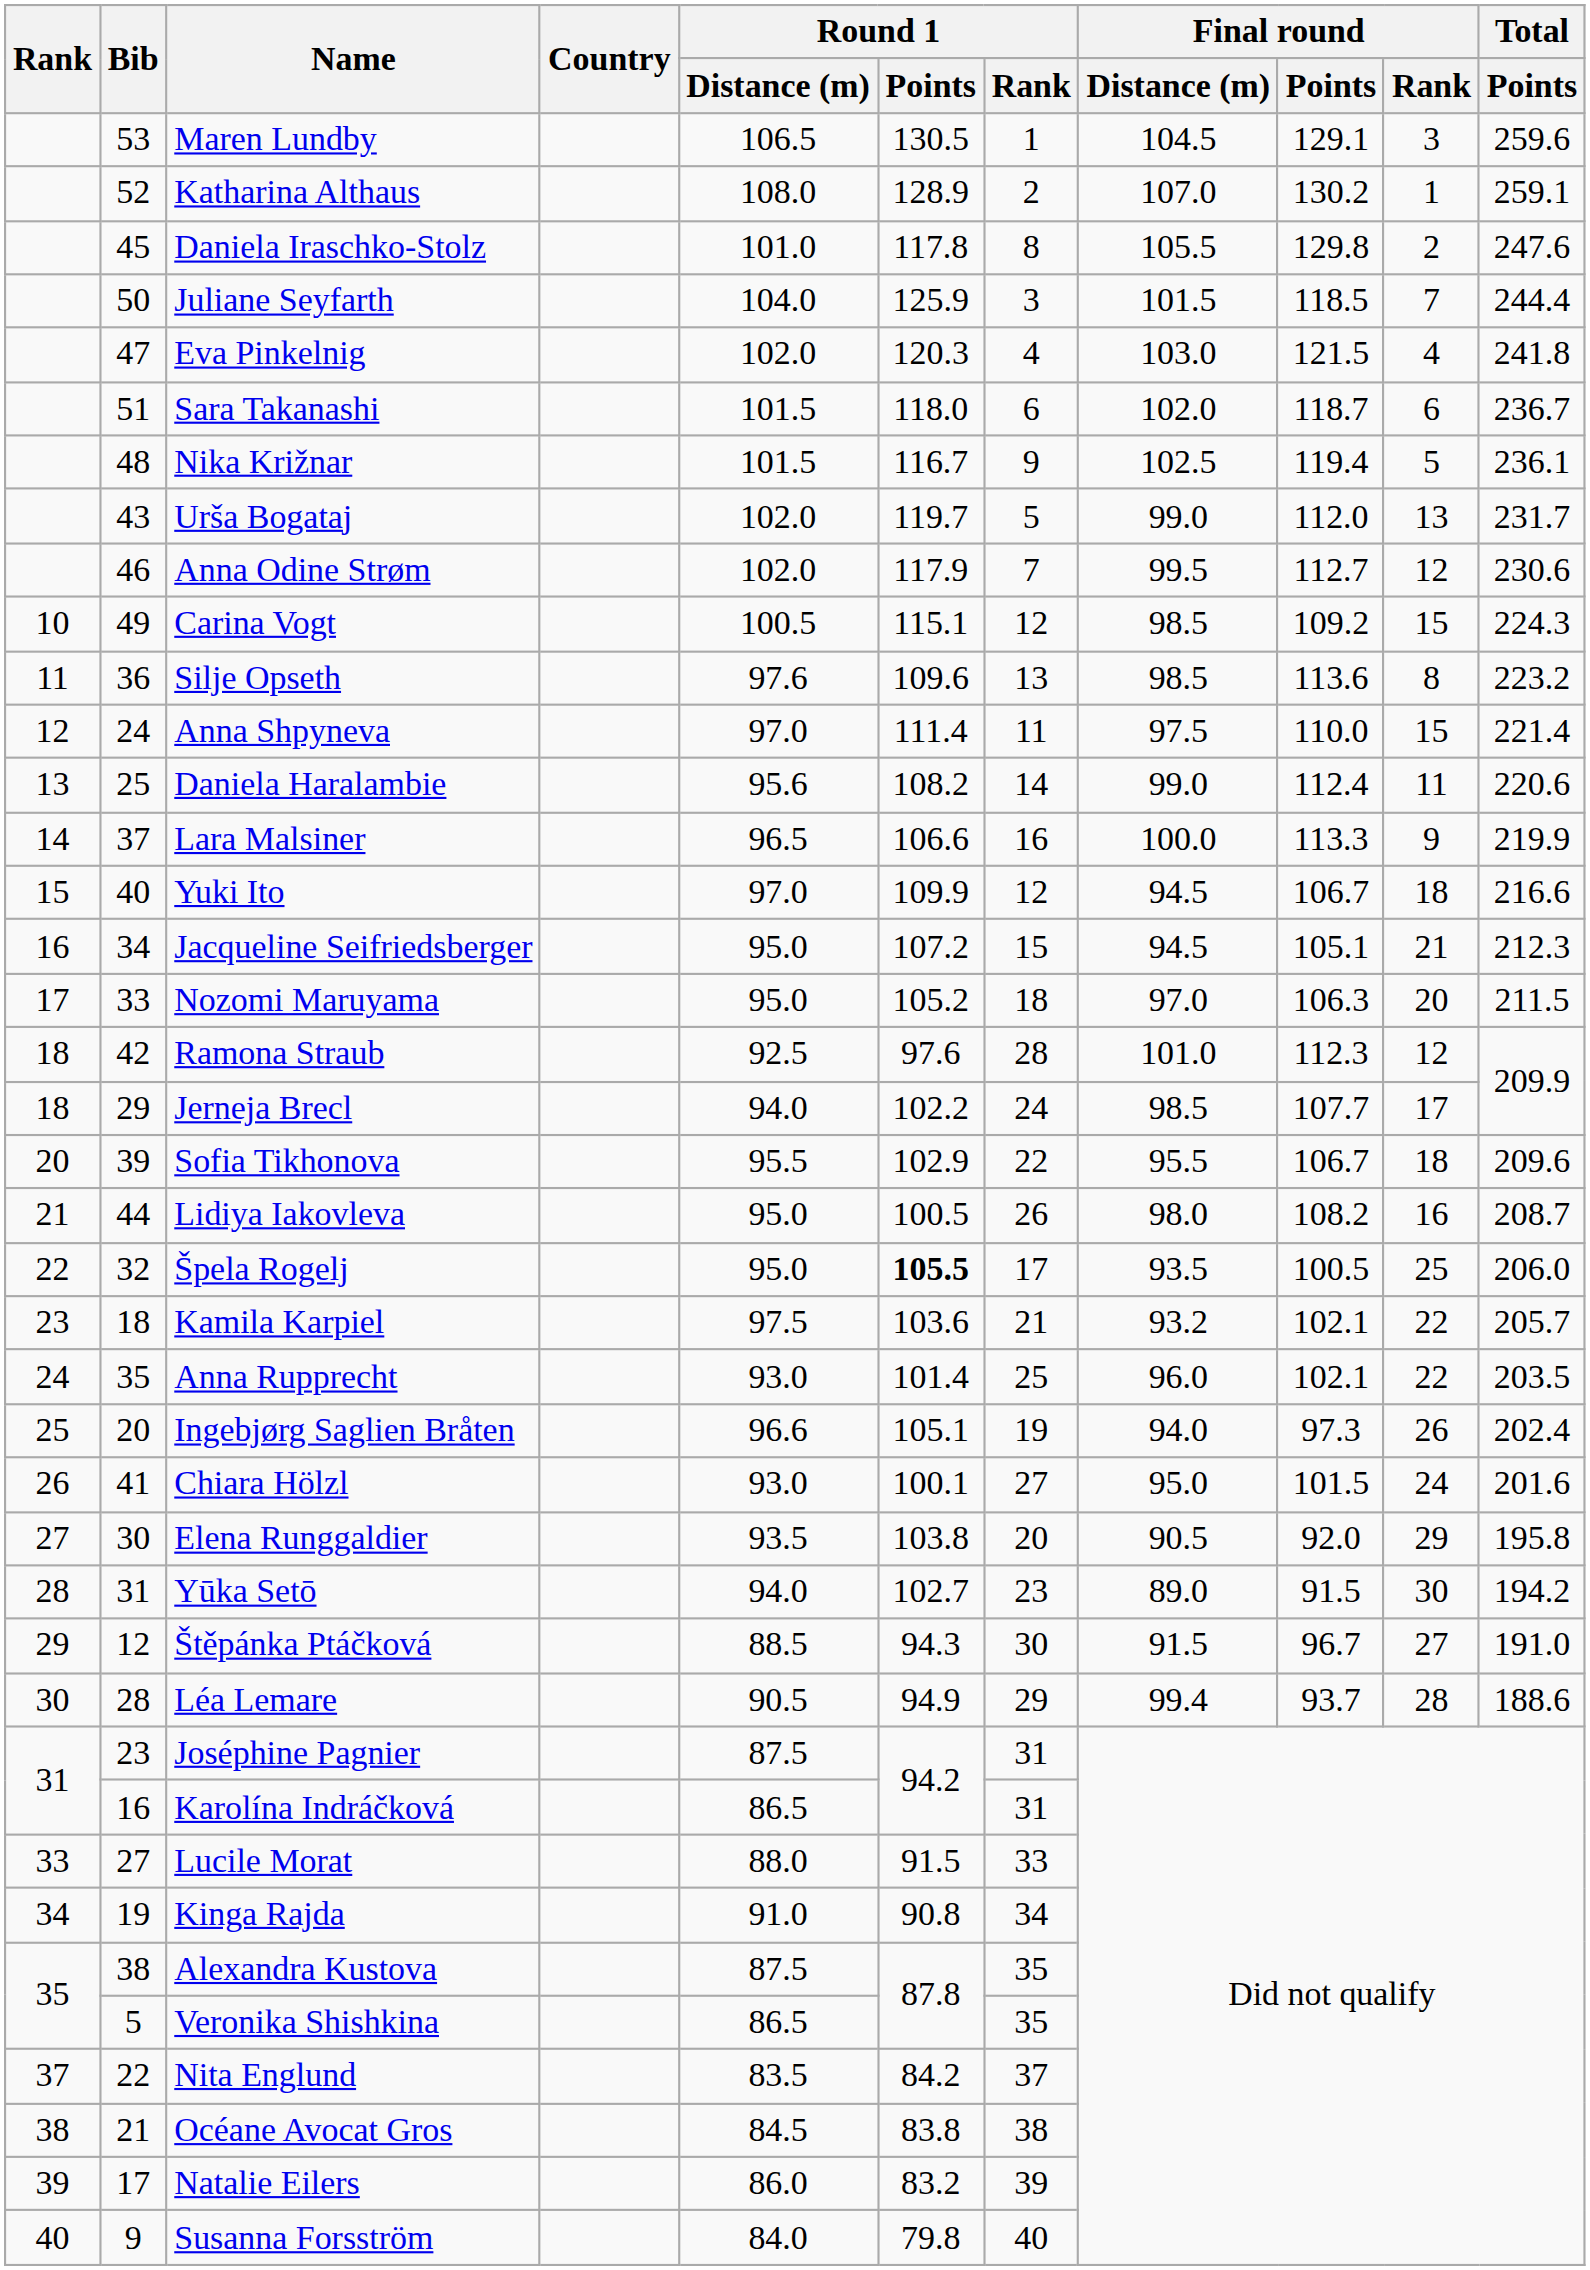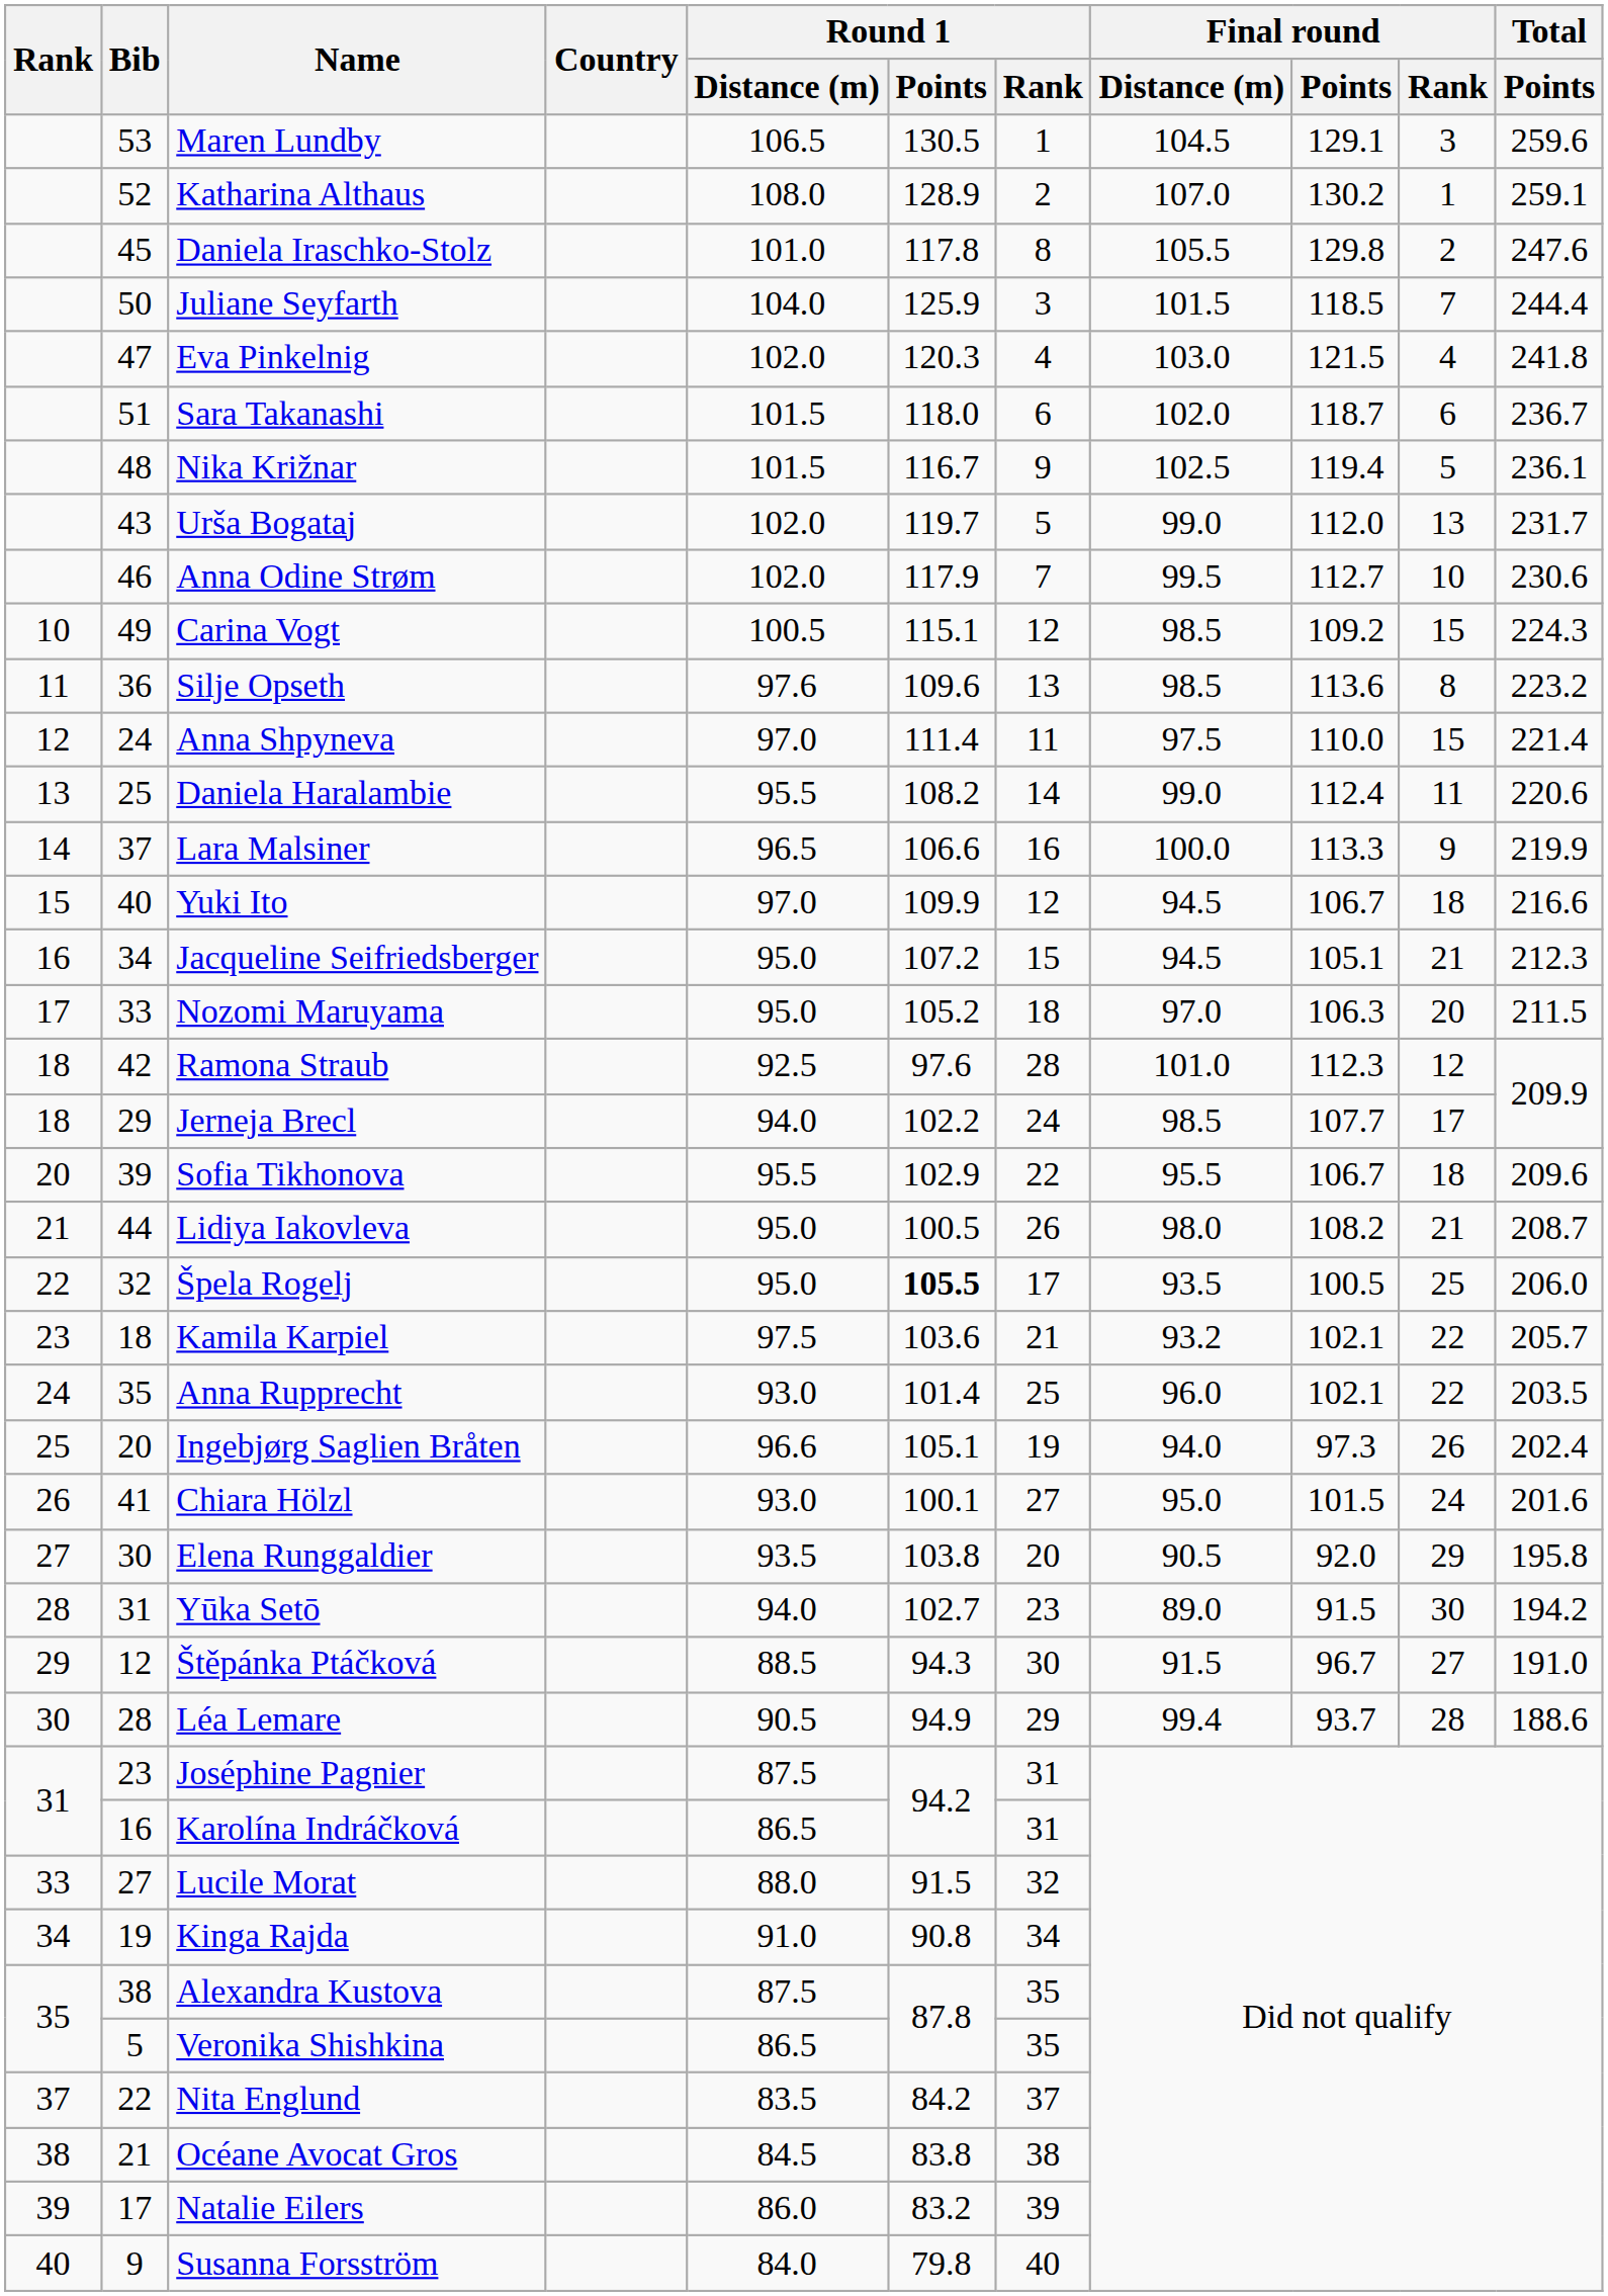Anna Odine Strøm | Final round / Rank: 12 -> 10
Daniela Haralambie | Round 1 / Distance (m): 95.6 -> 95.5
Lidiya Iakovleva | Final round / Rank: 16 -> 21
Lucile Morat | Round 1 / Rank: 33 -> 32
